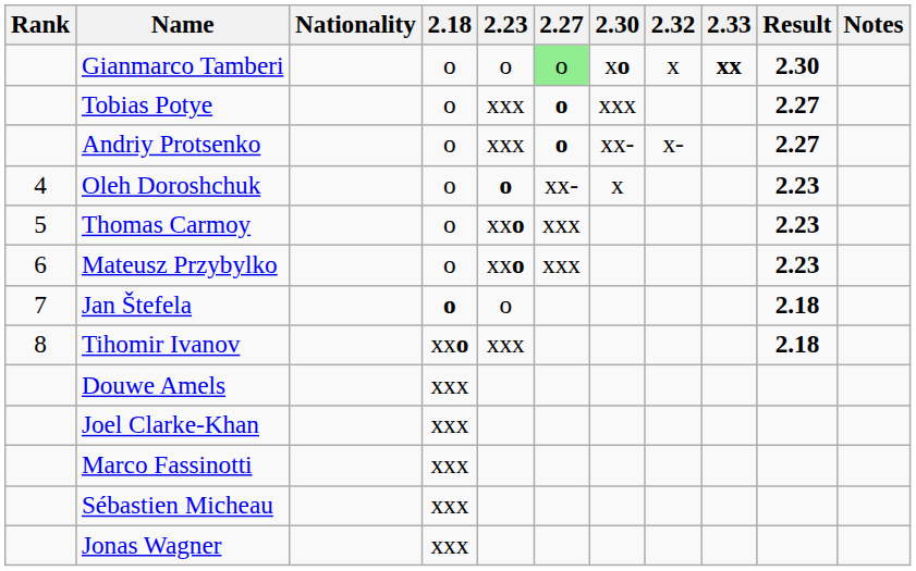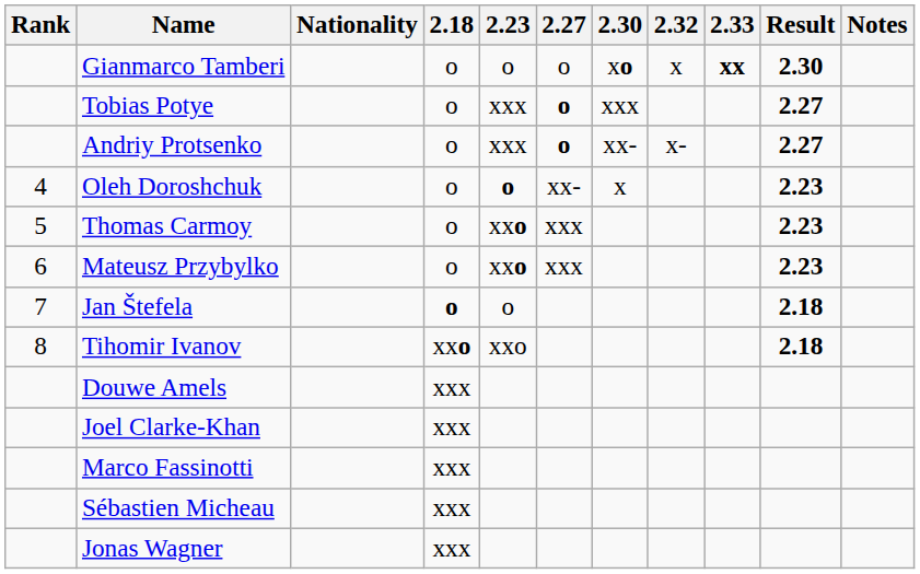Gianmarco Tamberi | 2.27: lightgreen background -> no background
Tihomir Ivanov | 2.23: xxx -> xxo
